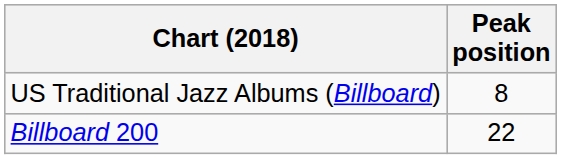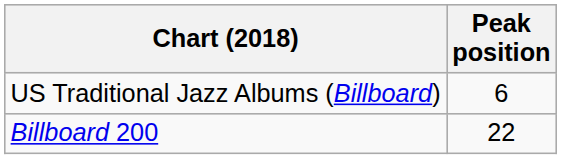US Traditional Jazz Albums (Billboard) | Peak position: 8 -> 6
